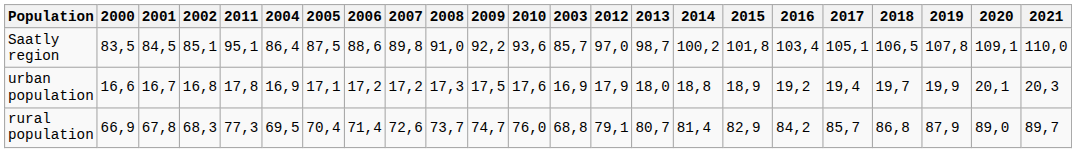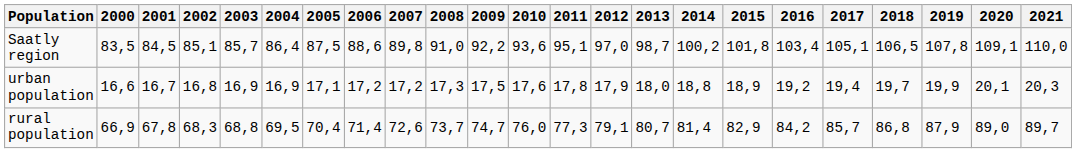columns swapped: 2003 <-> 2011
